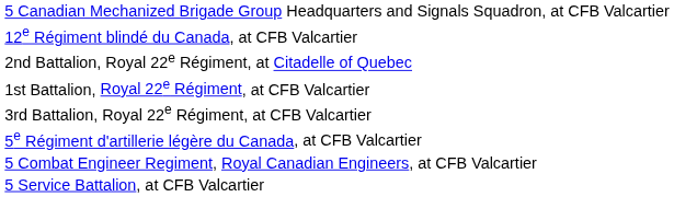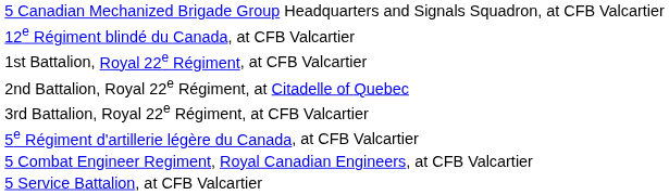rows swapped: 1st Battalion, Royal 22e Régiment, at CFB Valcartier <-> 2nd Battalion, Royal 22e Régiment, at Citadelle of Quebec
